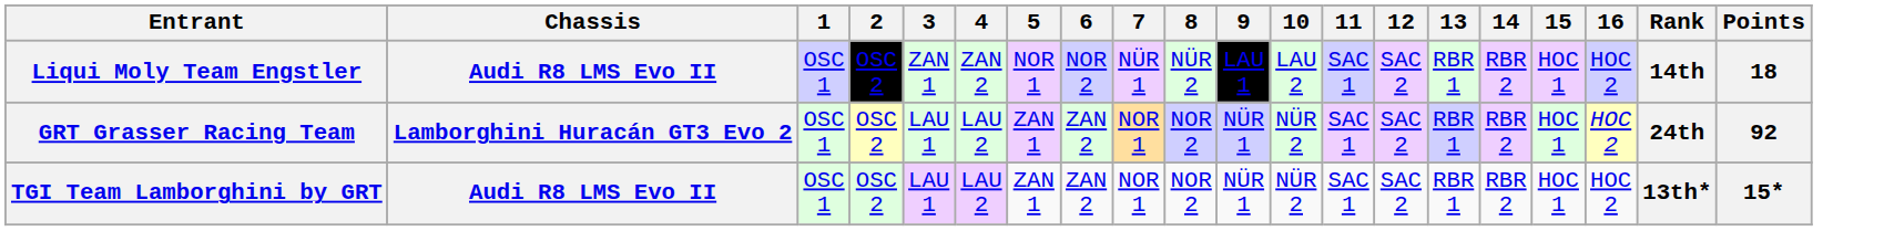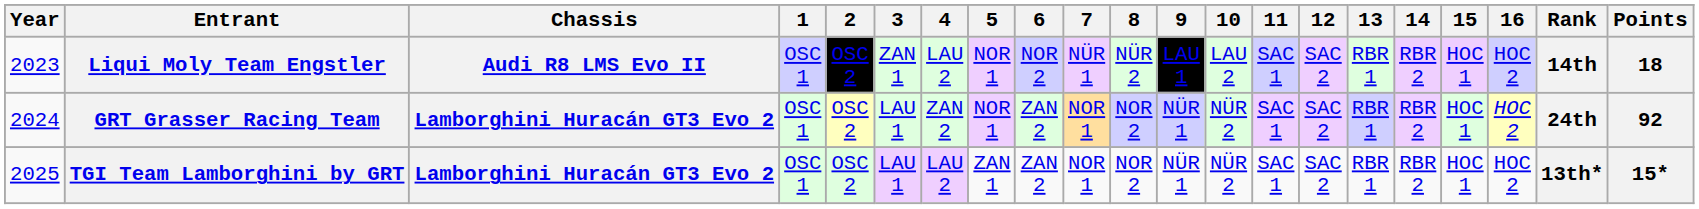+ column: Year | 2023 | 2024 | 2025
Liqui Moly Team Engstler | 4: ZAN 2 -> LAU 2
GRT Grasser Racing Team | 4: LAU 2 -> ZAN 2
GRT Grasser Racing Team | 5: ZAN 1 -> NOR 1
TGI Team Lamborghini by GRT | Chassis: Audi R8 LMS Evo II -> Lamborghini Huracán GT3 Evo 2
